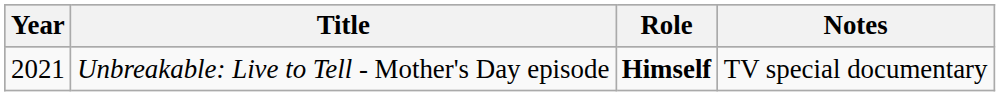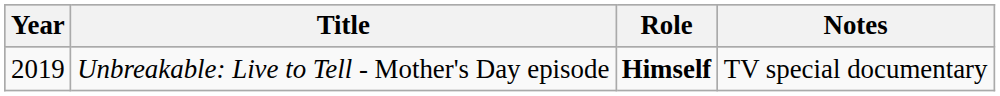Unbreakable: Live to Tell - Mother's Day episode | Year: 2021 -> 2019
